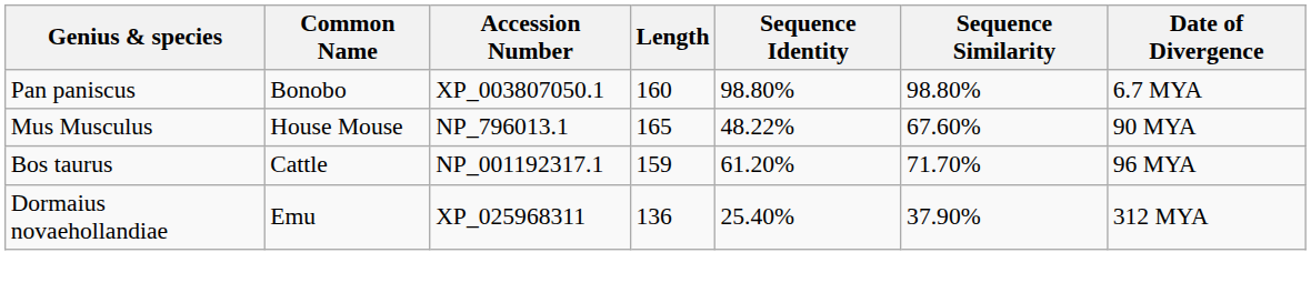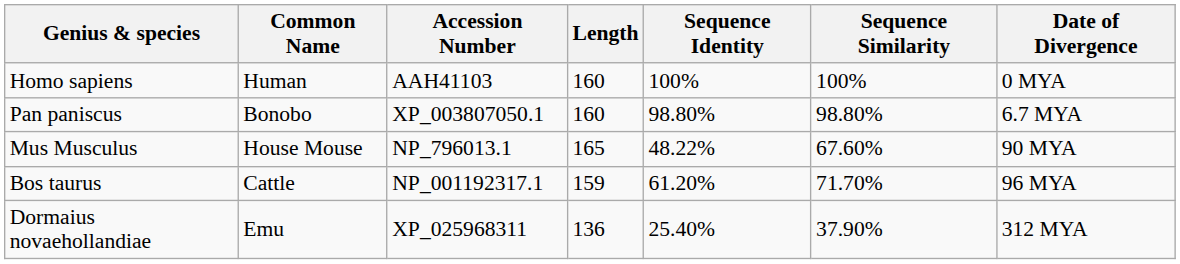+ row: Homo sapiens | Human | AAH41103 | 160 | 100% | 100% | 0 MYA
